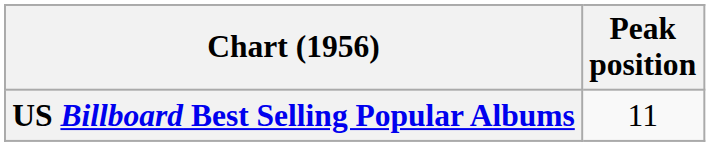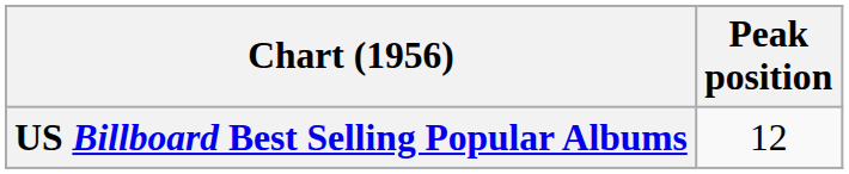US Billboard Best Selling Popular Albums | Peak position: 11 -> 12
